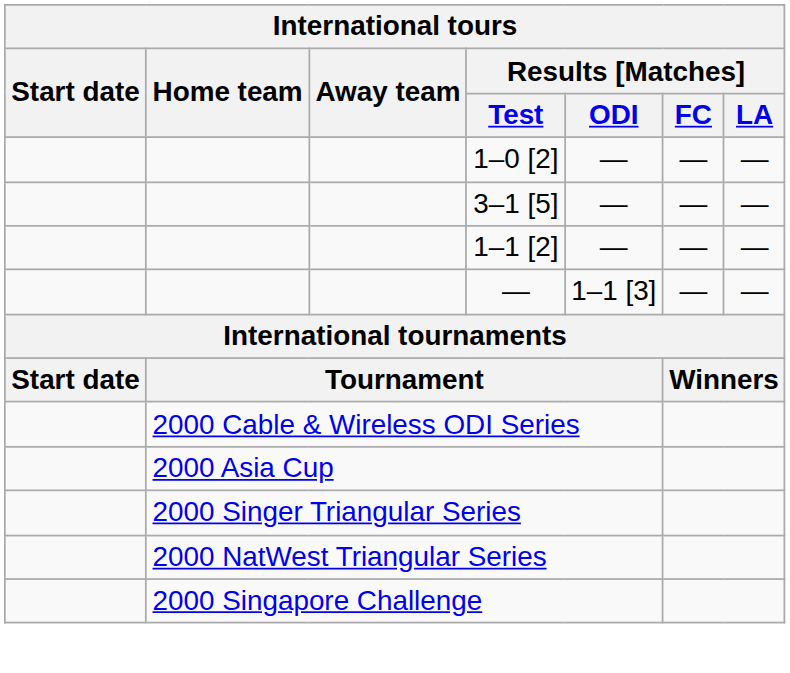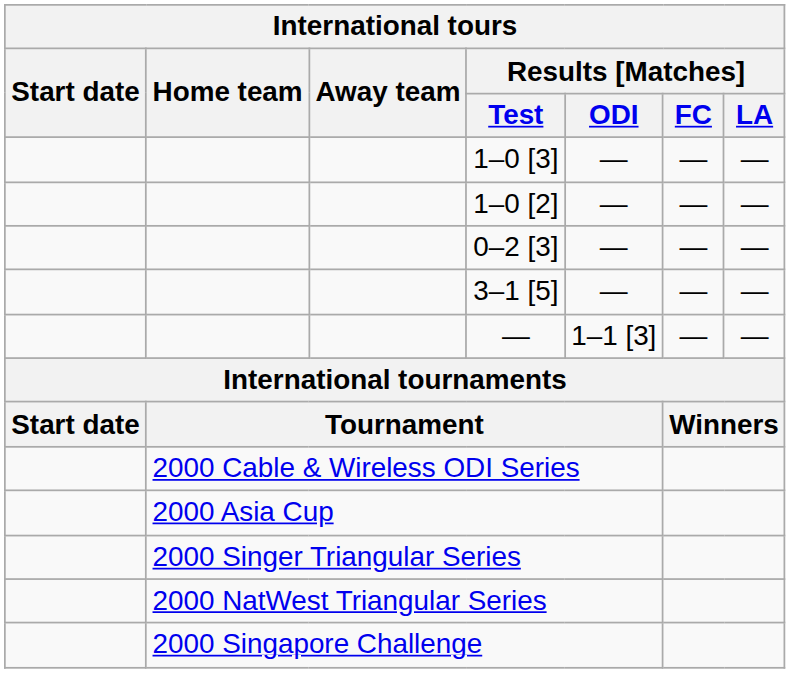+ row: 1–0 [3] | — | — | —
+ row: 0–2 [3] | — | — | —
- row: 1–1 [2] | — | — | —
